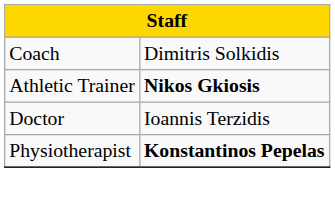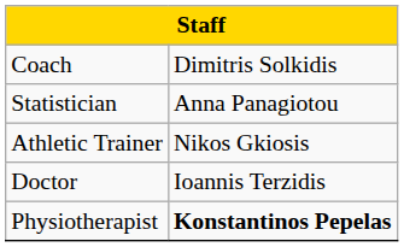+ row: Statistician | Anna Panagiotou
Athletic Trainer | column 2: bold -> normal
